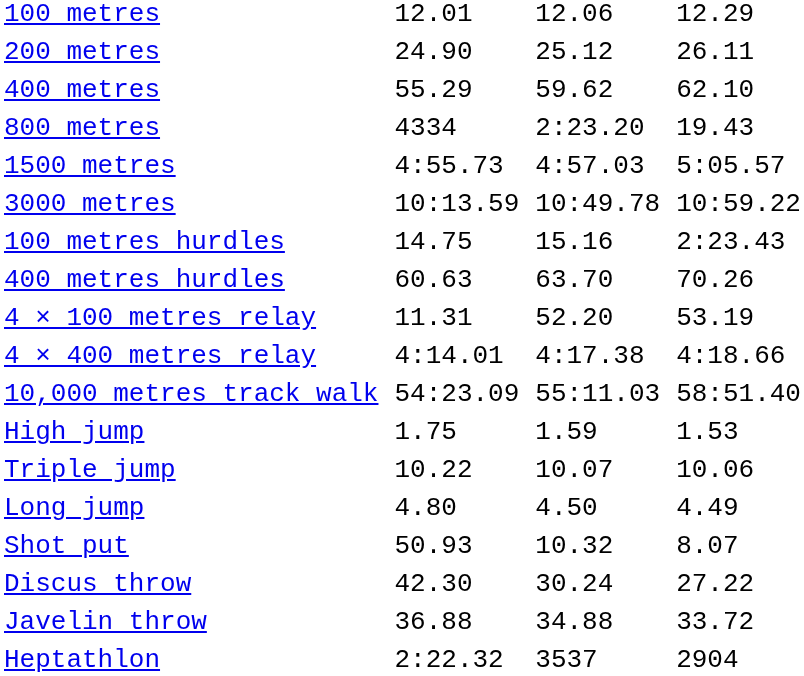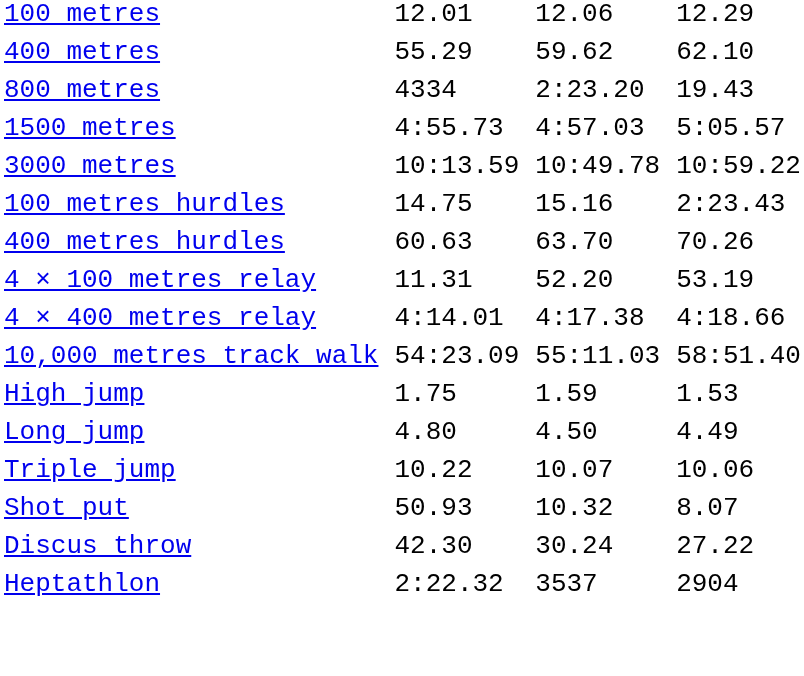- row: 200 metres | 24.90 | 25.12 | 26.11
rows swapped: Long jump <-> Triple jump
- row: Javelin throw | 36.88 | 34.88 | 33.72
